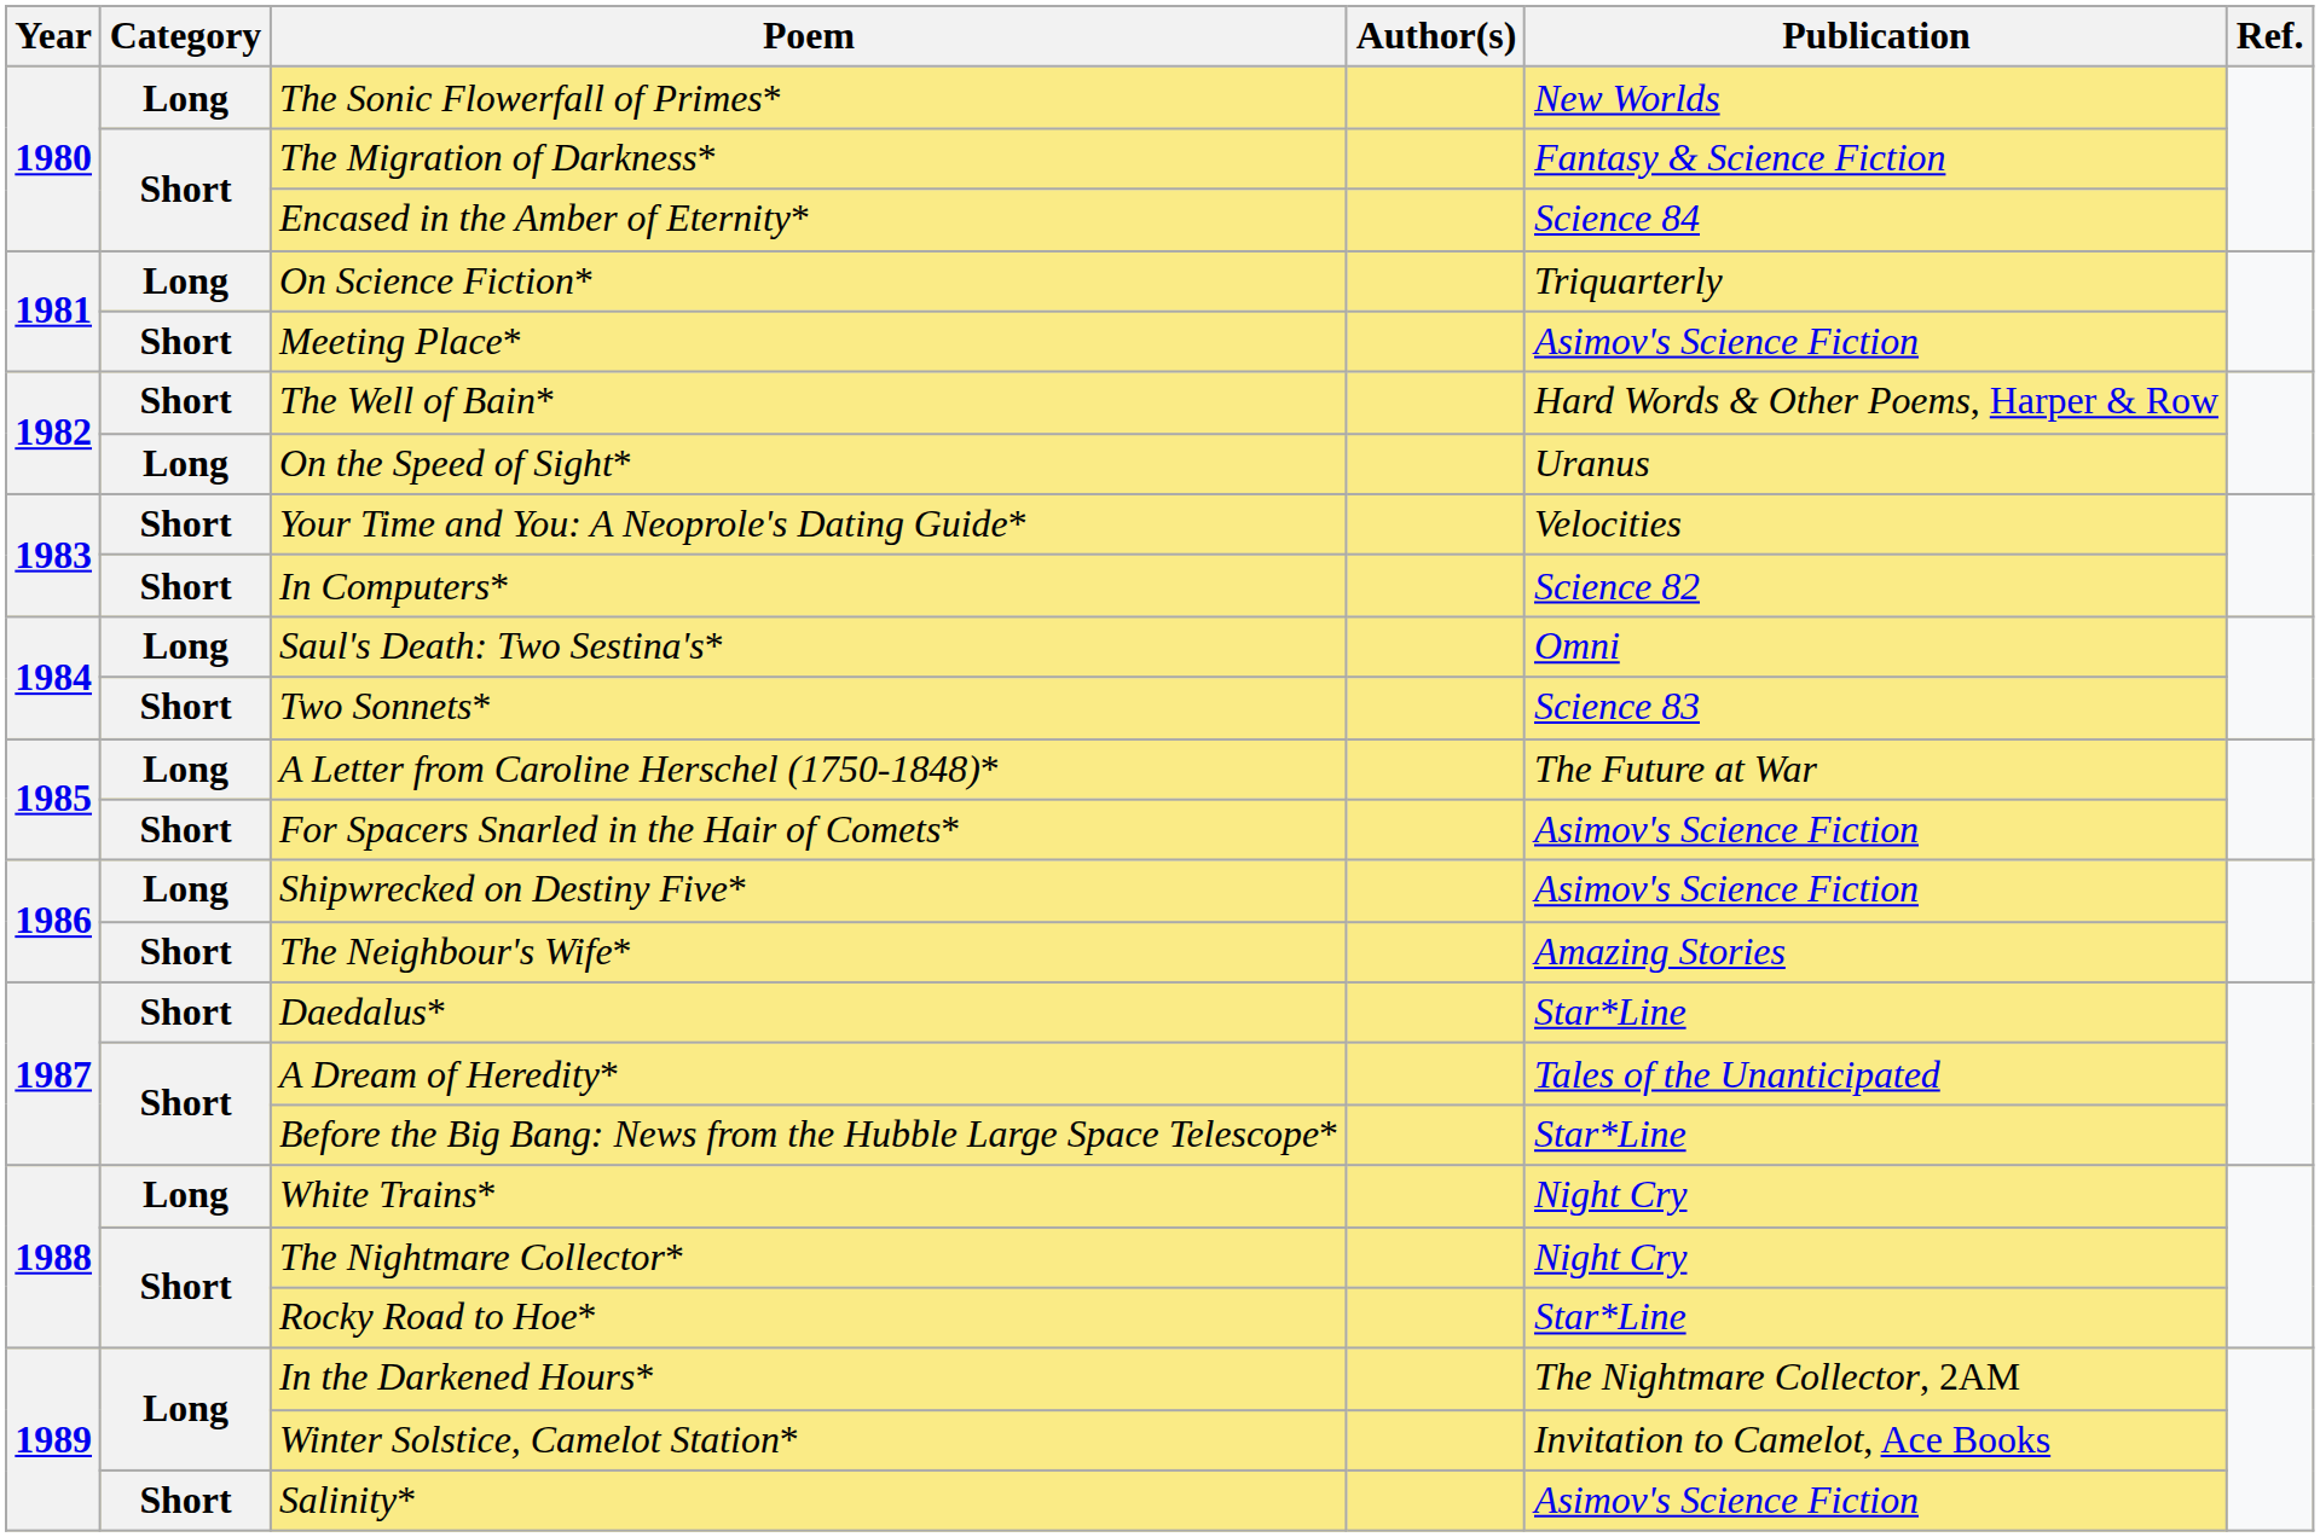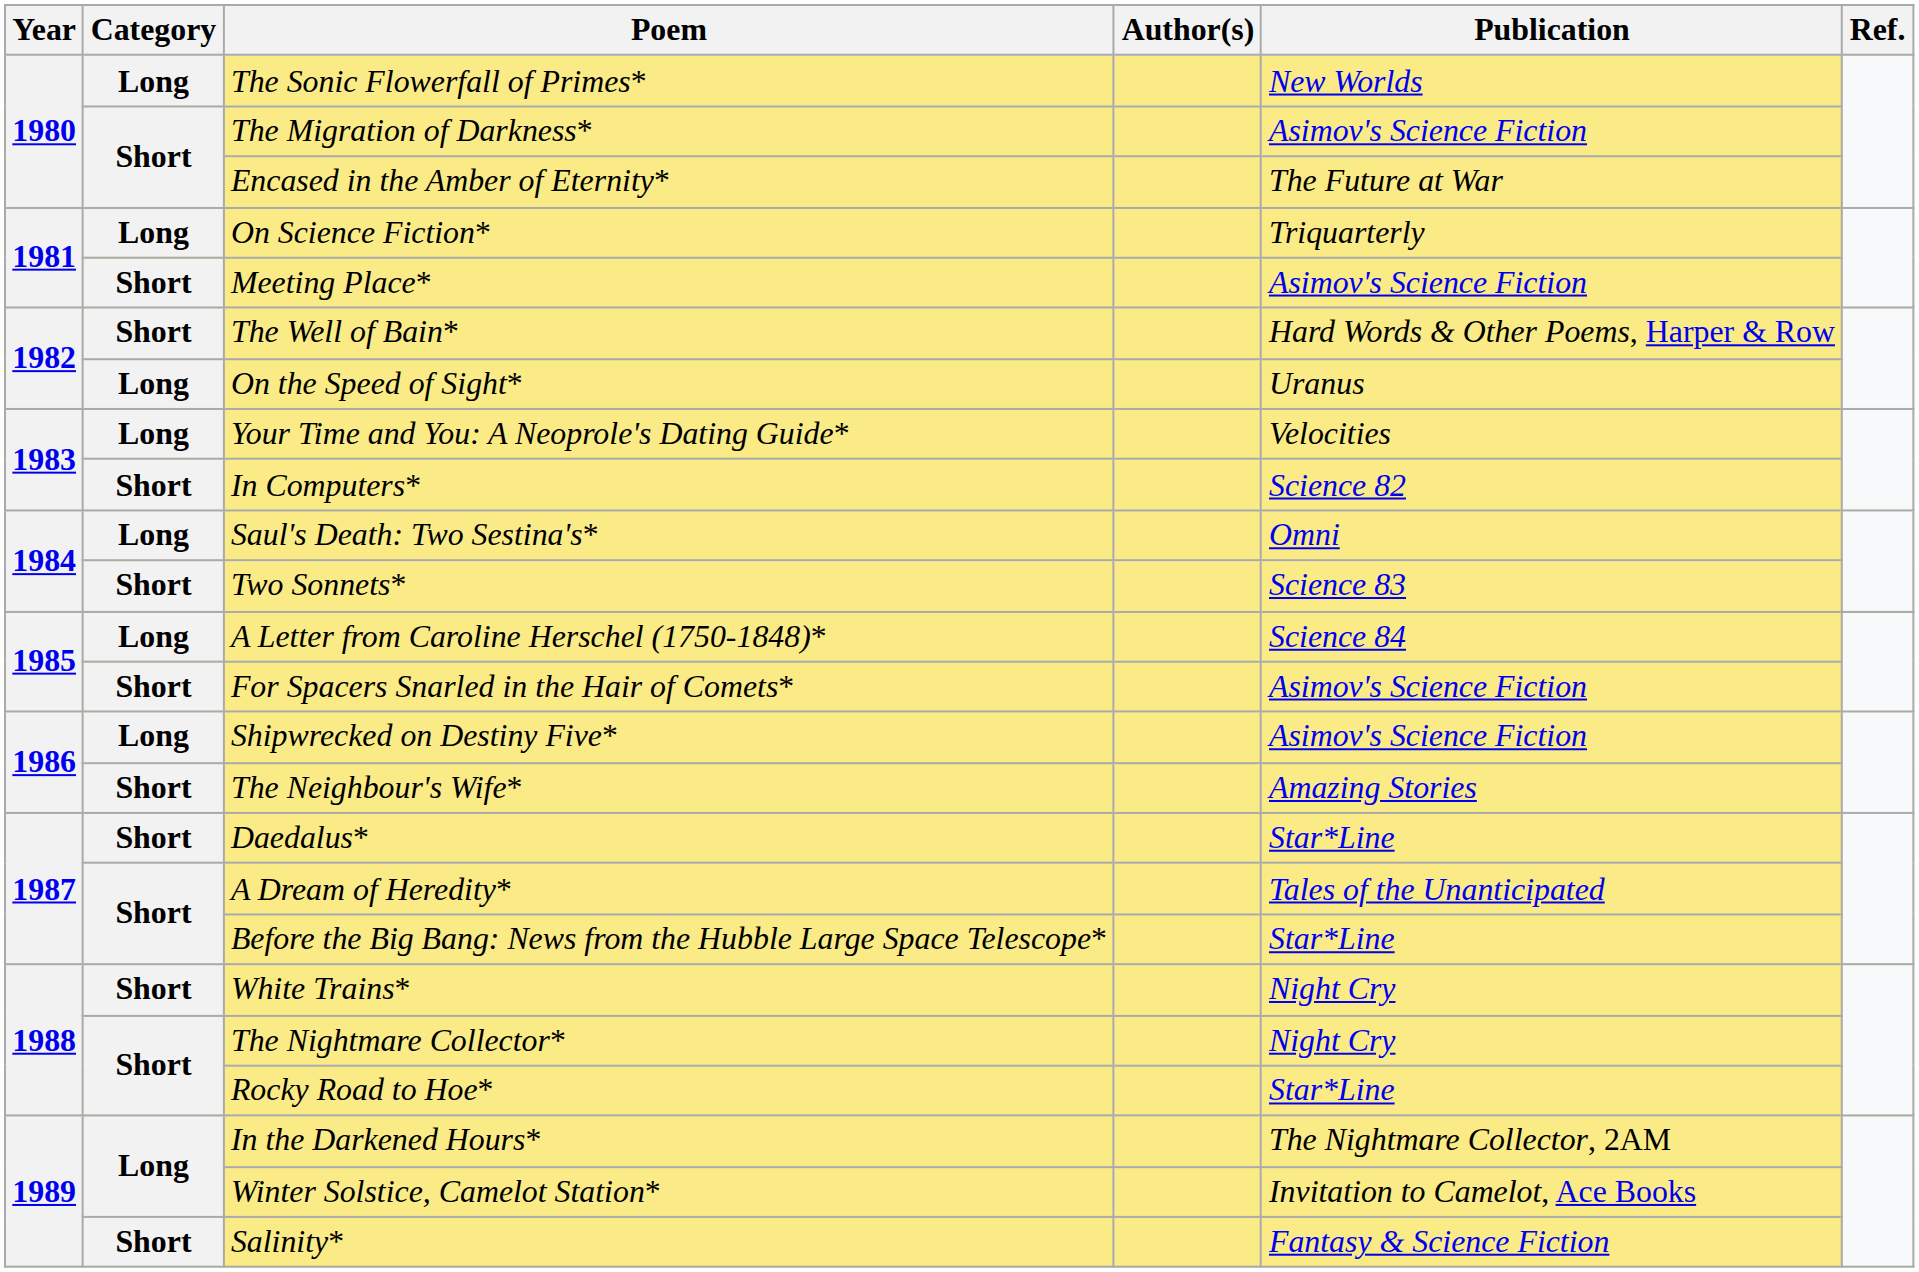The Migration of Darkness* | Publication: Fantasy & Science Fiction -> Asimov's Science Fiction
Encased in the Amber of Eternity* | Publication: Science 84 -> The Future at War
Your Time and You: A Neoprole's Dating Guide* | Category: Short -> Long
A Letter from Caroline Herschel (1750-1848)* | Publication: The Future at War -> Science 84
White Trains* | Category: Long -> Short
Salinity* | Publication: Asimov's Science Fiction -> Fantasy & Science Fiction
